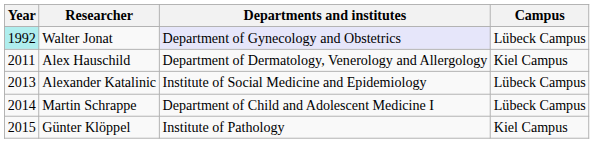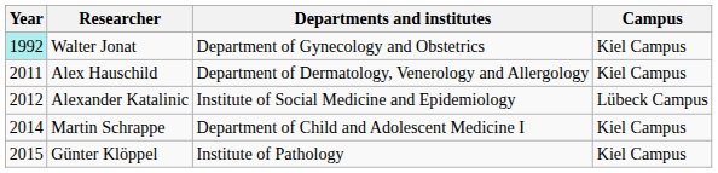Walter Jonat | Departments and institutes: lavender background -> no background
Walter Jonat | Campus: Lübeck Campus -> Kiel Campus
Alexander Katalinic | Year: 2013 -> 2012
Martin Schrappe | Campus: Lübeck Campus -> Kiel Campus
